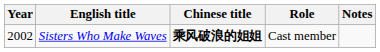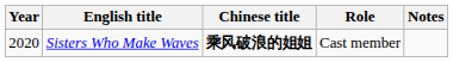Sisters Who Make Waves | Year: 2002 -> 2020
